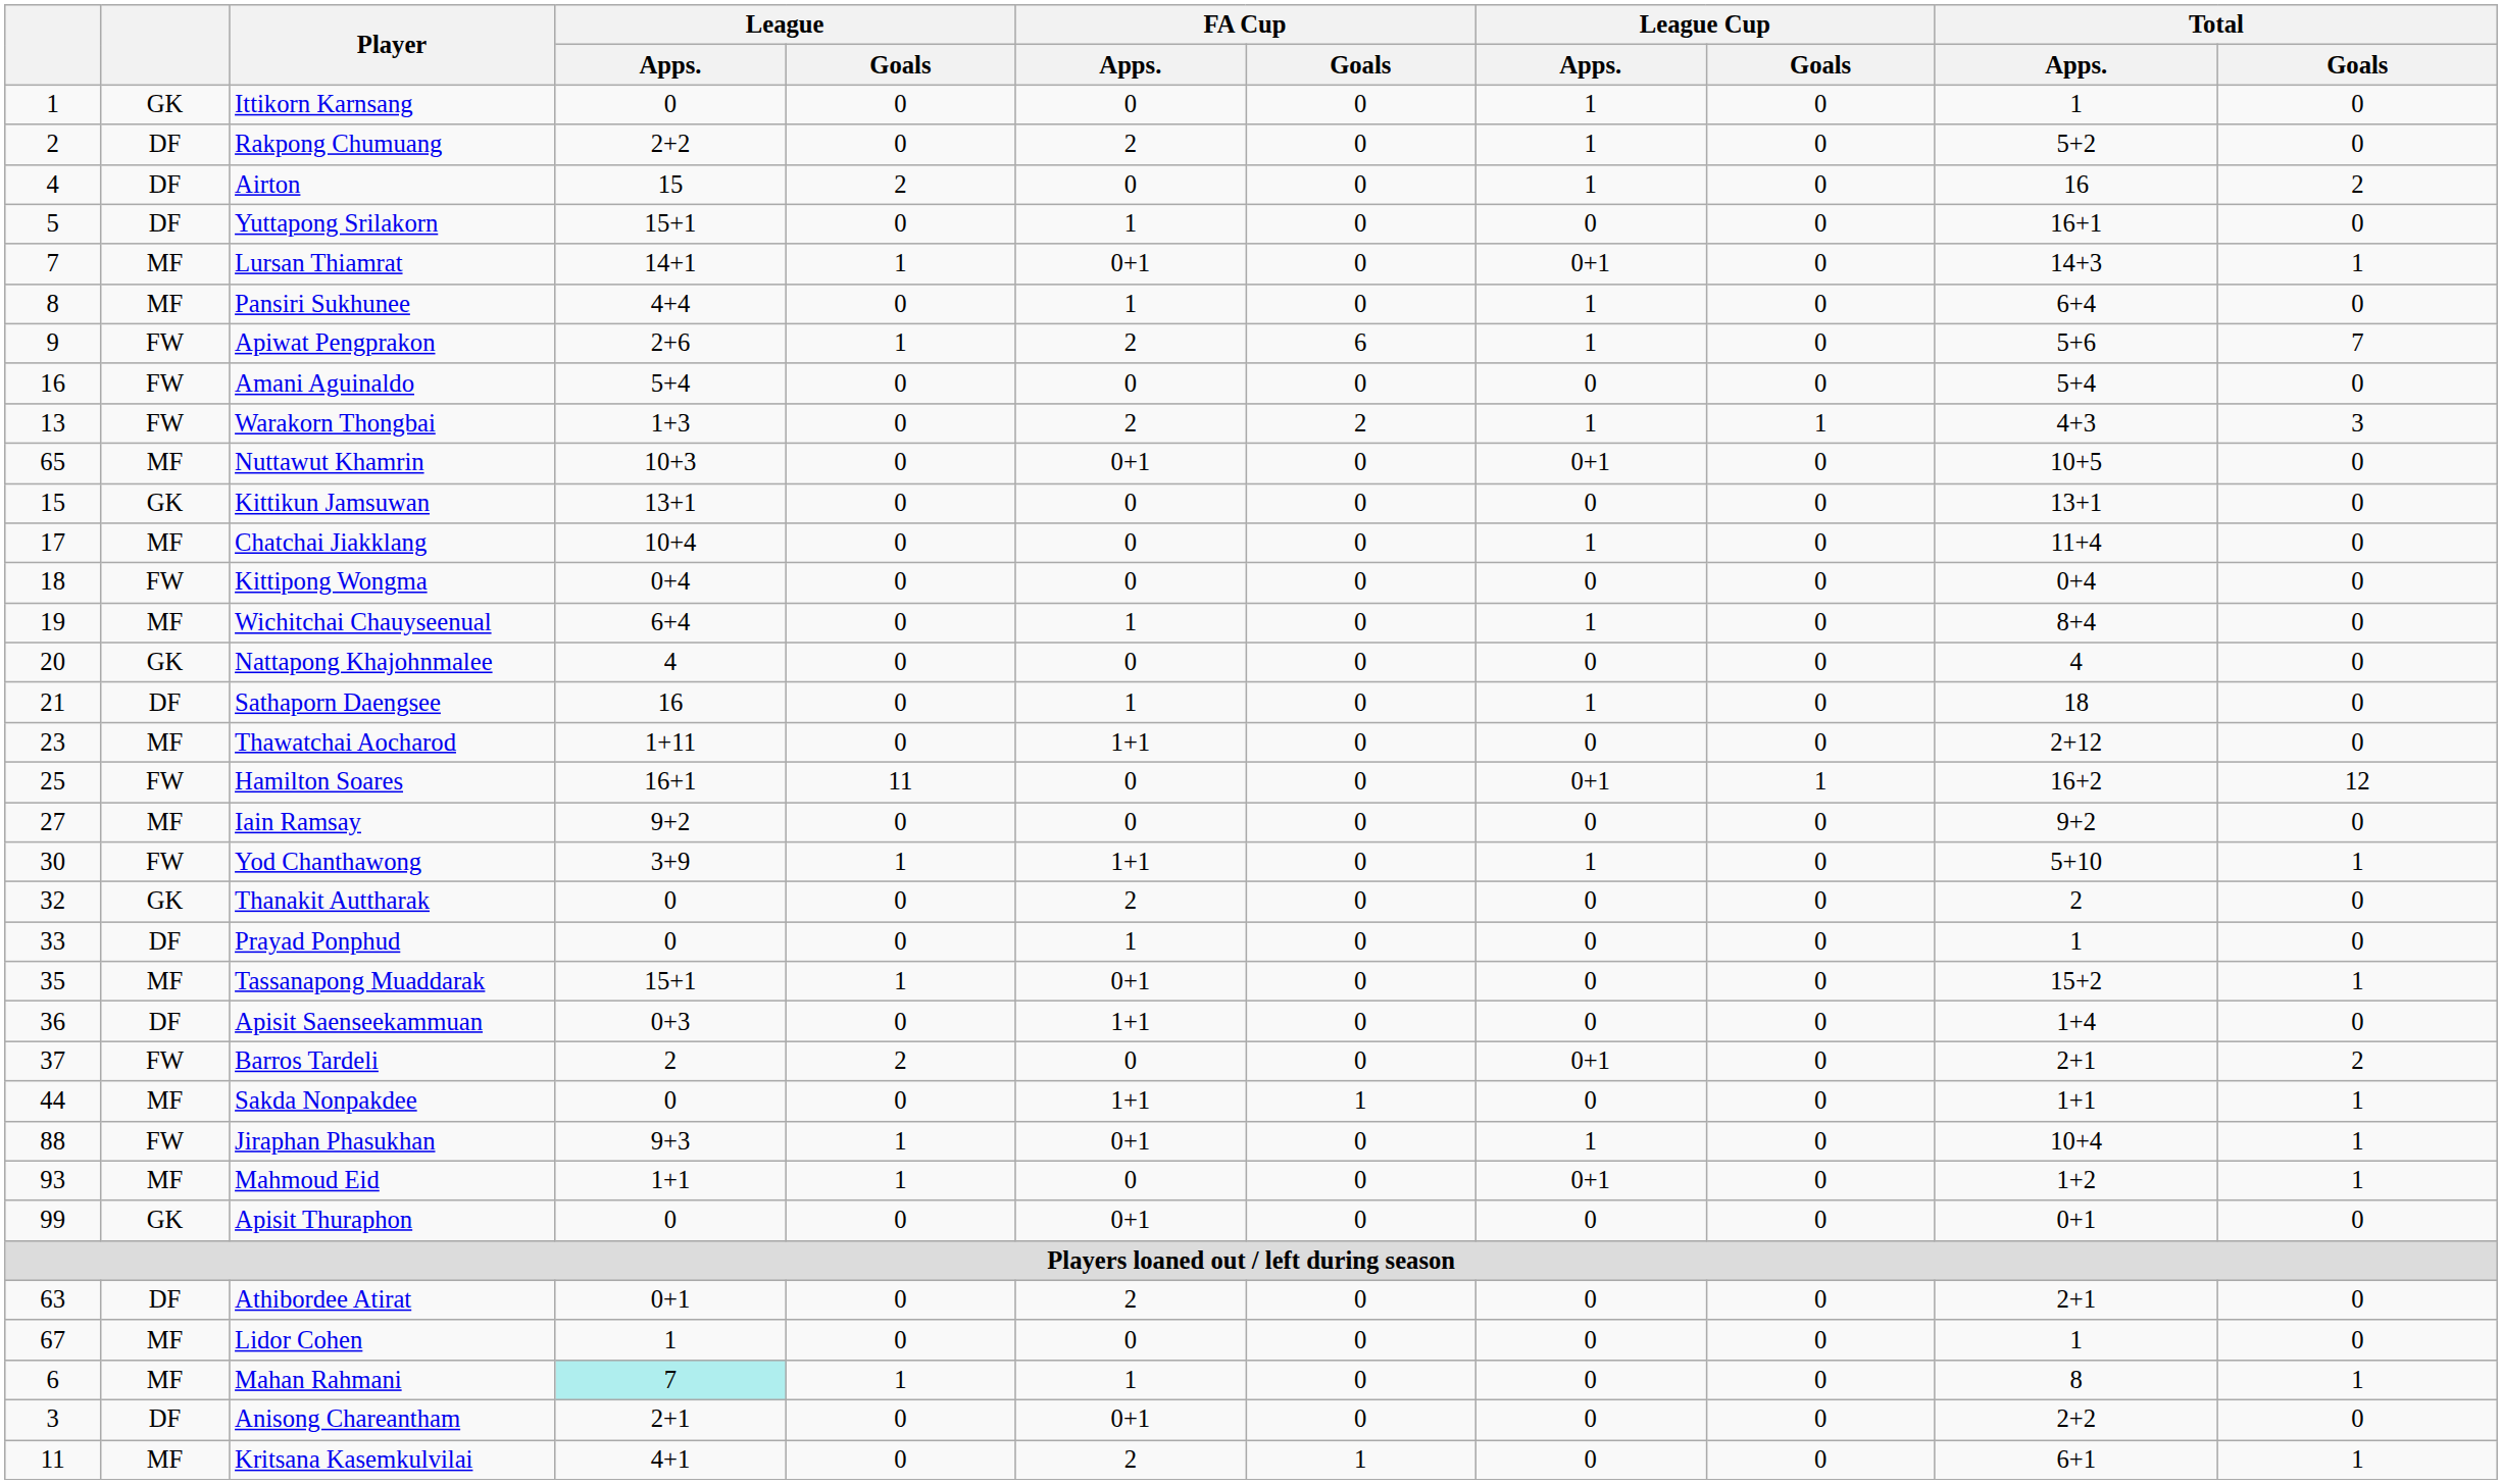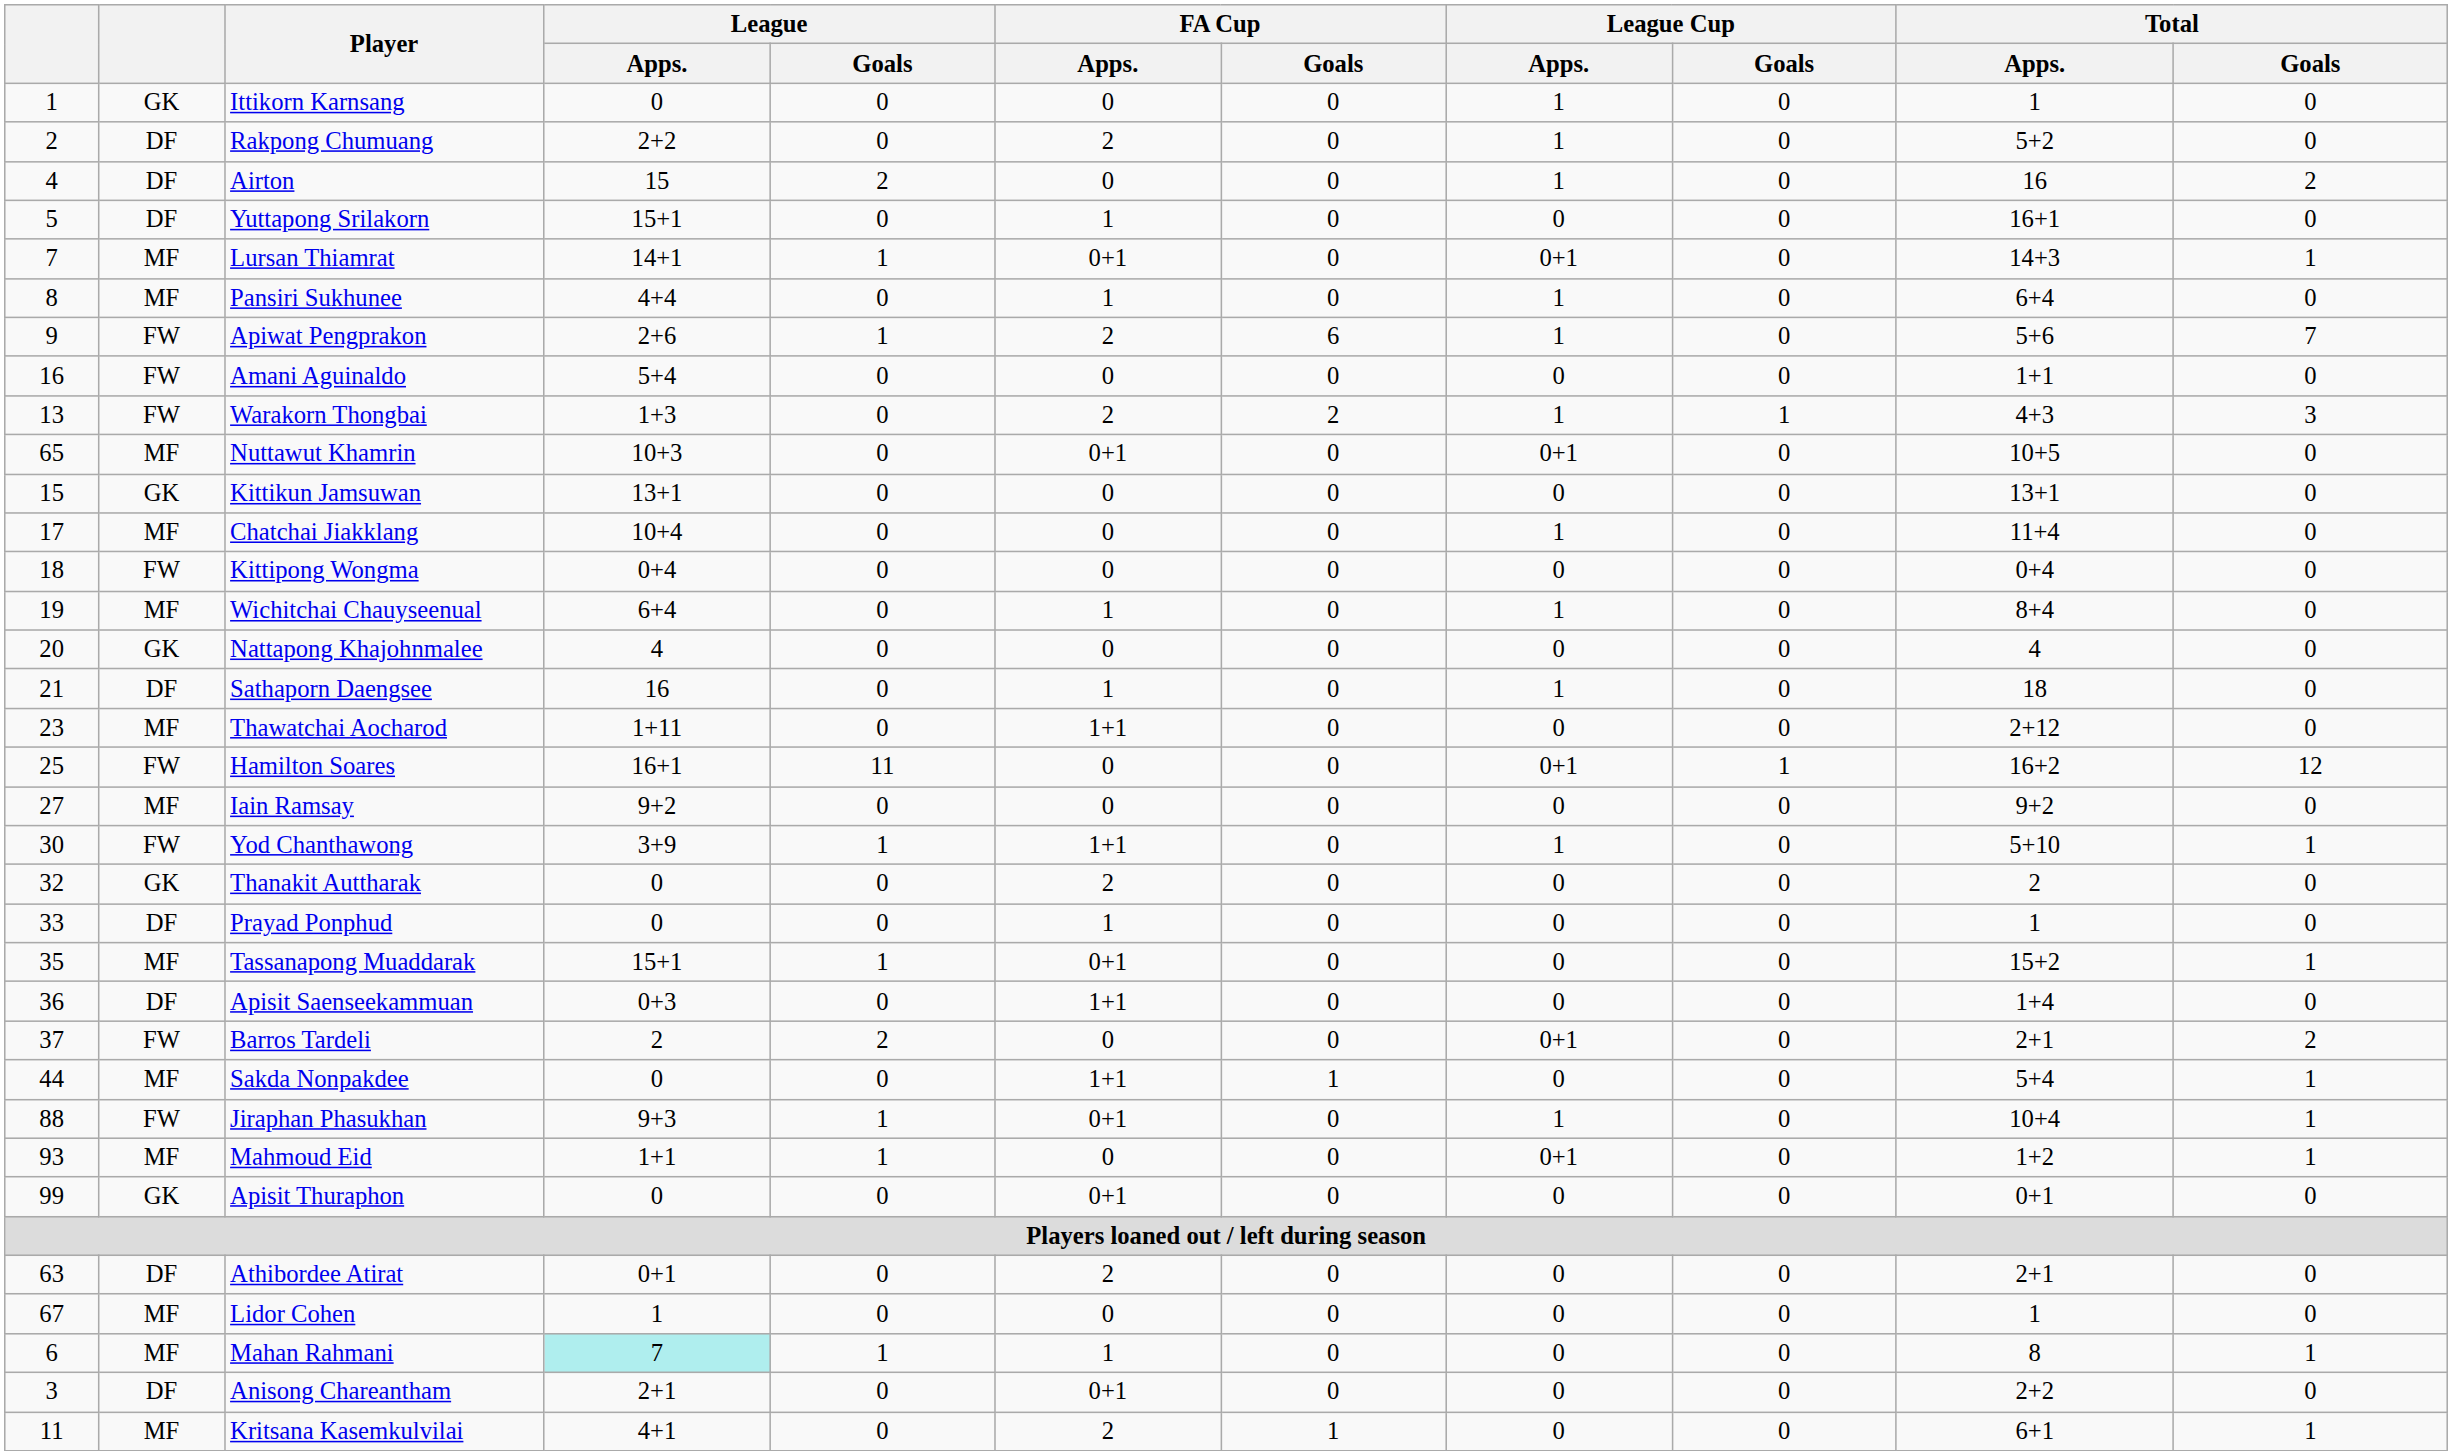Amani Aguinaldo | Total / Apps.: 5+4 -> 1+1
Sakda Nonpakdee | Total / Apps.: 1+1 -> 5+4
